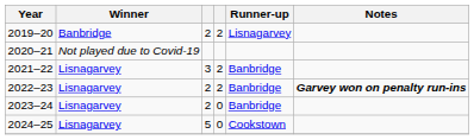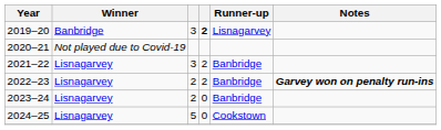2019–20 | column 3: 2 -> 3
2019–20 | column 4: normal -> bold
